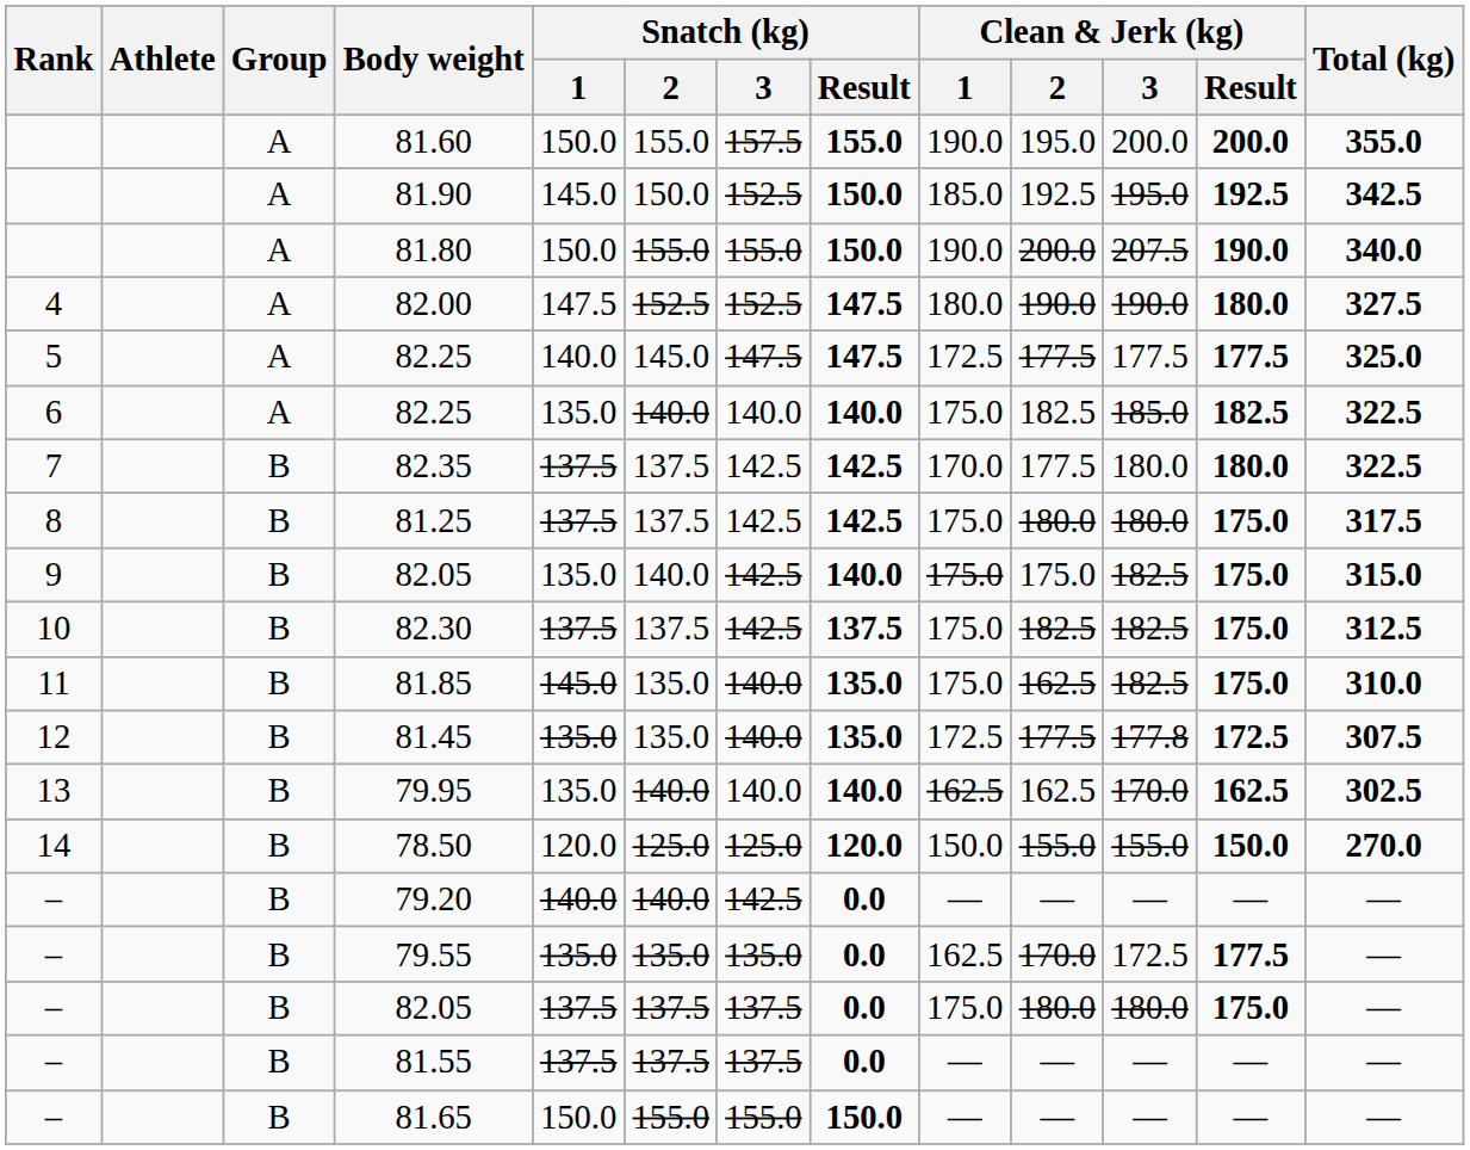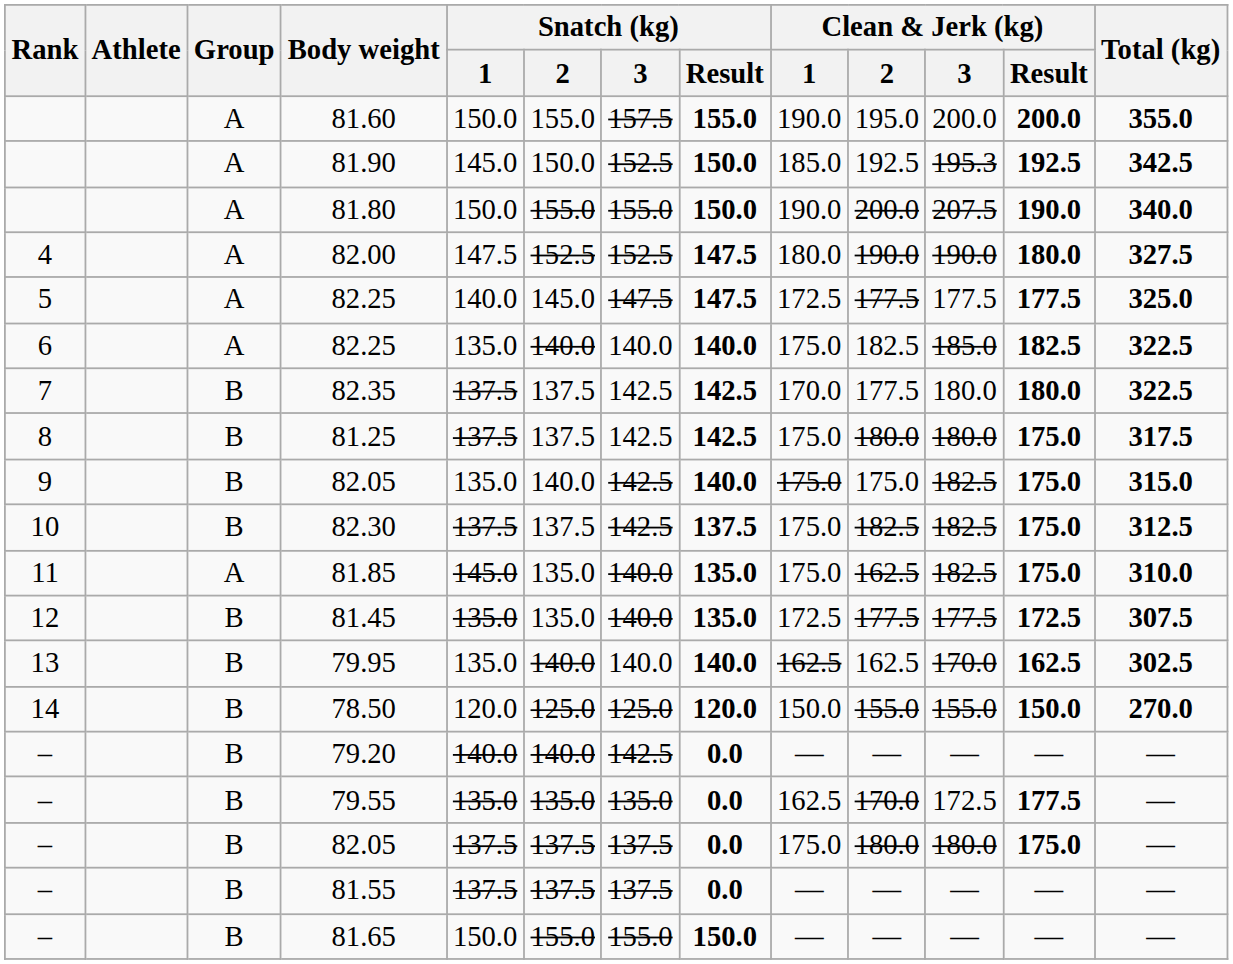81.90 | Clean & Jerk (kg) / 3: 195.0 -> 195.3
81.85 | Group: B -> A
81.45 | Clean & Jerk (kg) / 3: 177.8 -> 177.5
